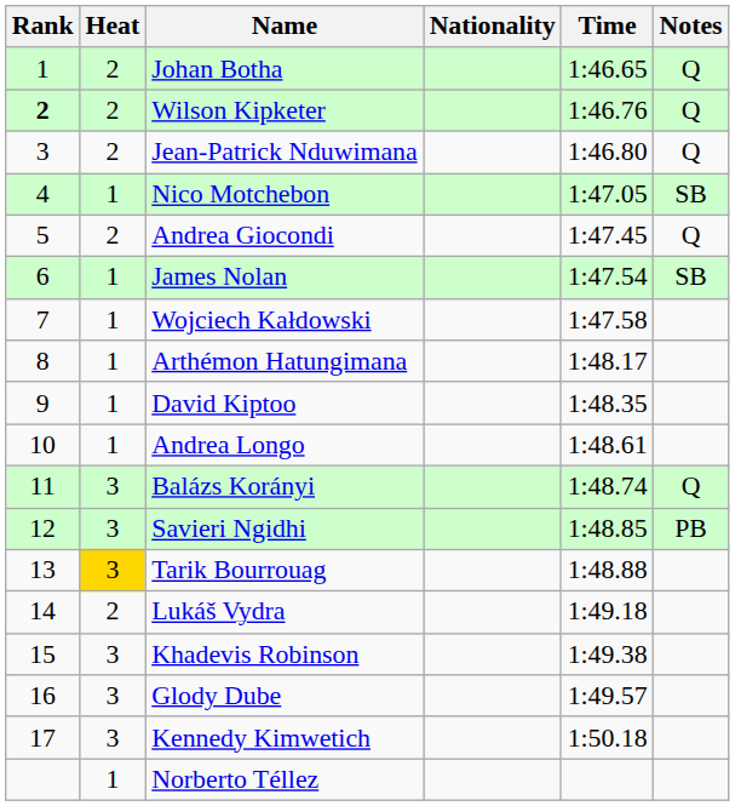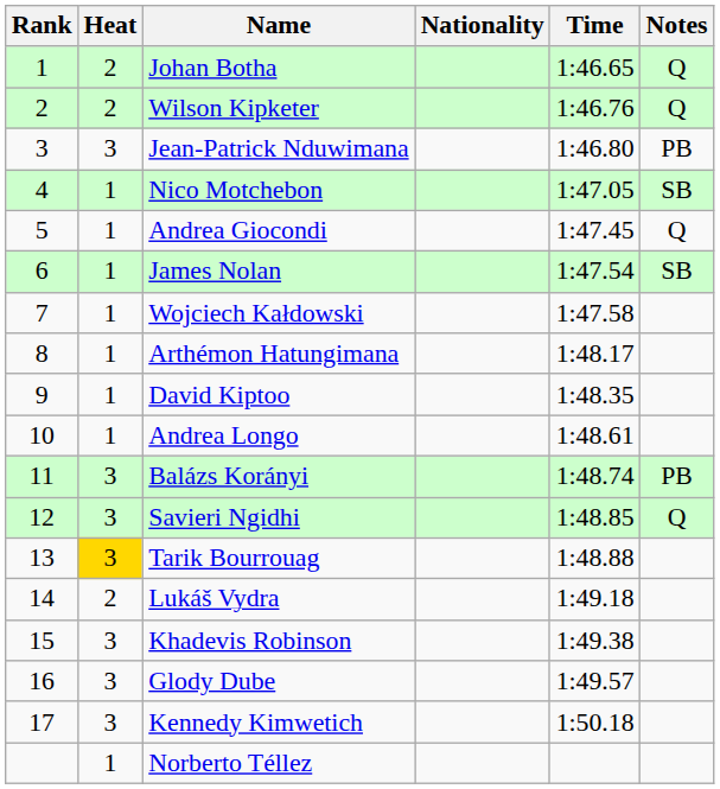Wilson Kipketer | Rank: bold -> normal
Jean-Patrick Nduwimana | Heat: 2 -> 3
Jean-Patrick Nduwimana | Notes: Q -> PB
Andrea Giocondi | Heat: 2 -> 1
Balázs Korányi | Notes: Q -> PB
Savieri Ngidhi | Notes: PB -> Q
